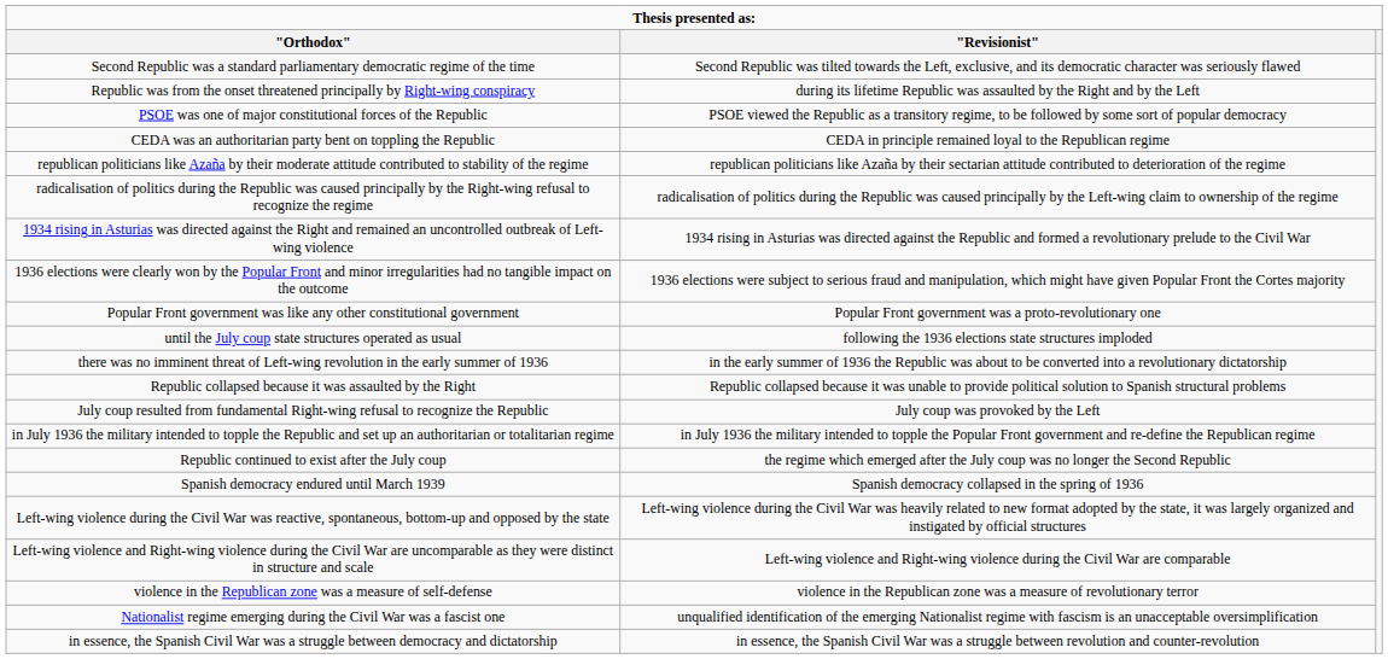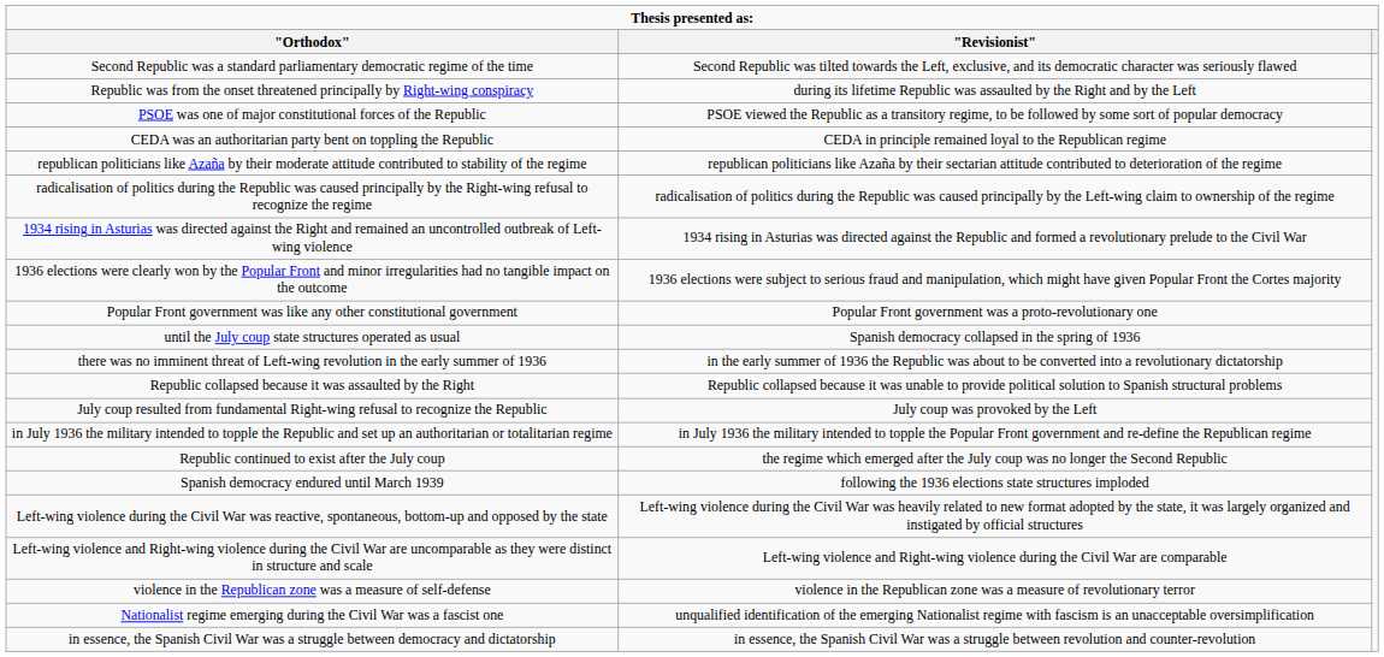until the July coup state structures operated as usual | "Revisionist": following the 1936 elections state structures imploded -> Spanish democracy collapsed in the spring of 1936
Spanish democracy endured until March 1939 | "Revisionist": Spanish democracy collapsed in the spring of 1936 -> following the 1936 elections state structures imploded
